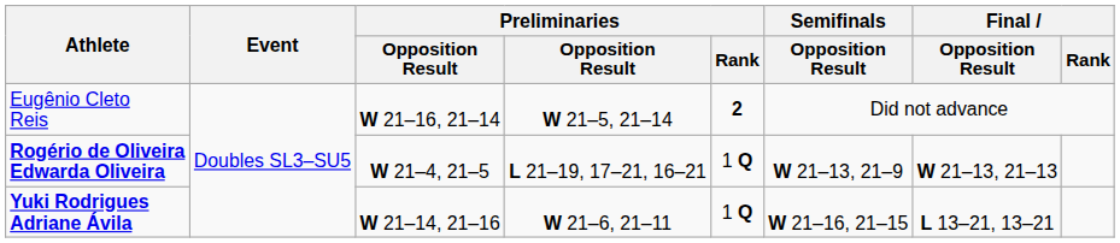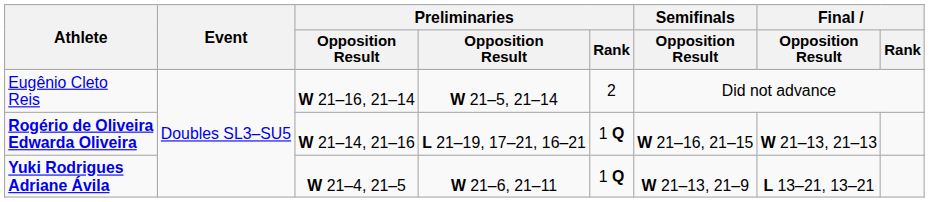Eugênio Cleto Reis | Preliminaries / Rank: bold -> normal
Rogério de Oliveira Edwarda Oliveira | column 3: W 21–4, 21–5 -> W 21–14, 21–16
Rogério de Oliveira Edwarda Oliveira | Semifinals / Opposition Result: W 21–13, 21–9 -> W 21–16, 21–15
Yuki Rodrigues Adriane Ávila | column 3: W 21–14, 21–16 -> W 21–4, 21–5
Yuki Rodrigues Adriane Ávila | Semifinals / Opposition Result: W 21–16, 21–15 -> W 21–13, 21–9
